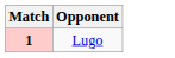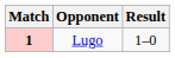+ column: Result | 1–0
